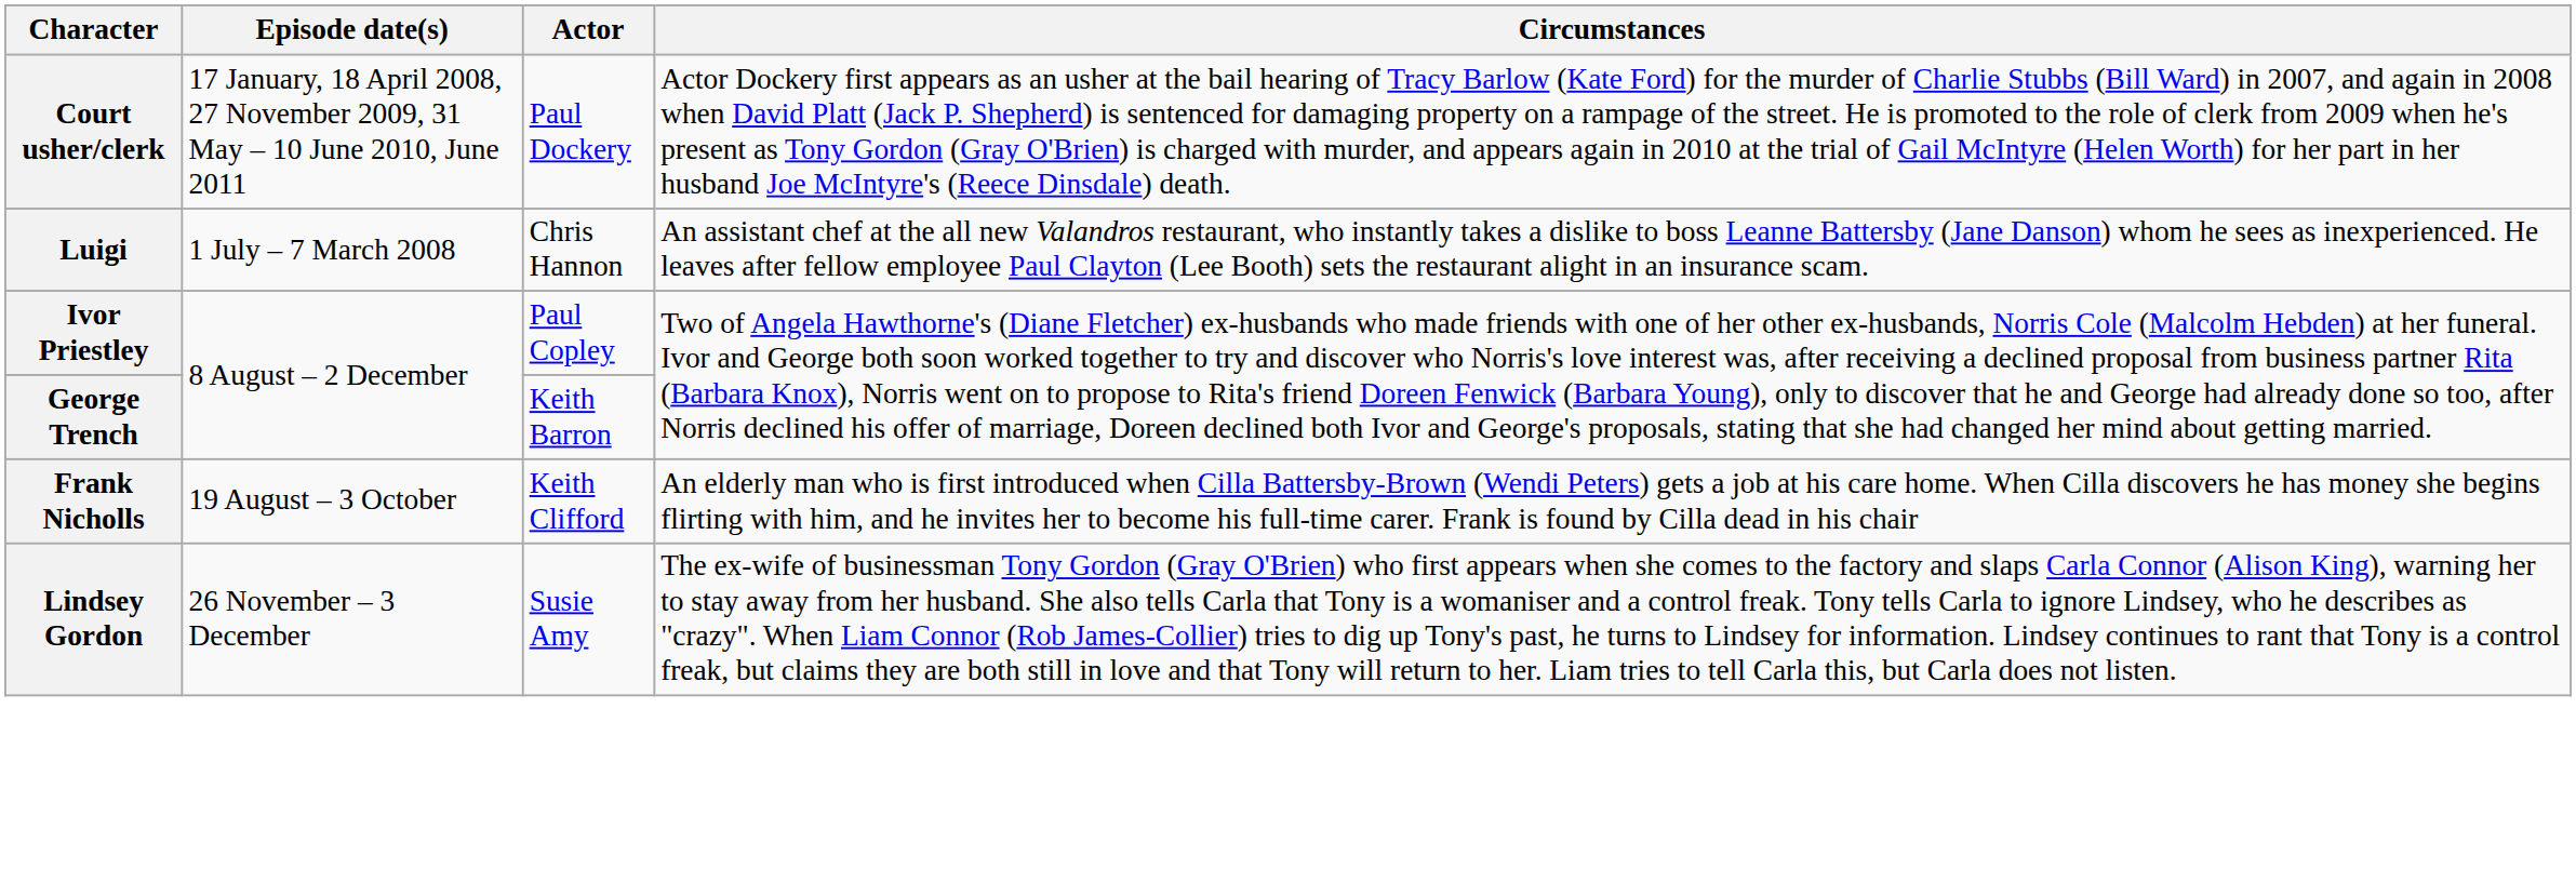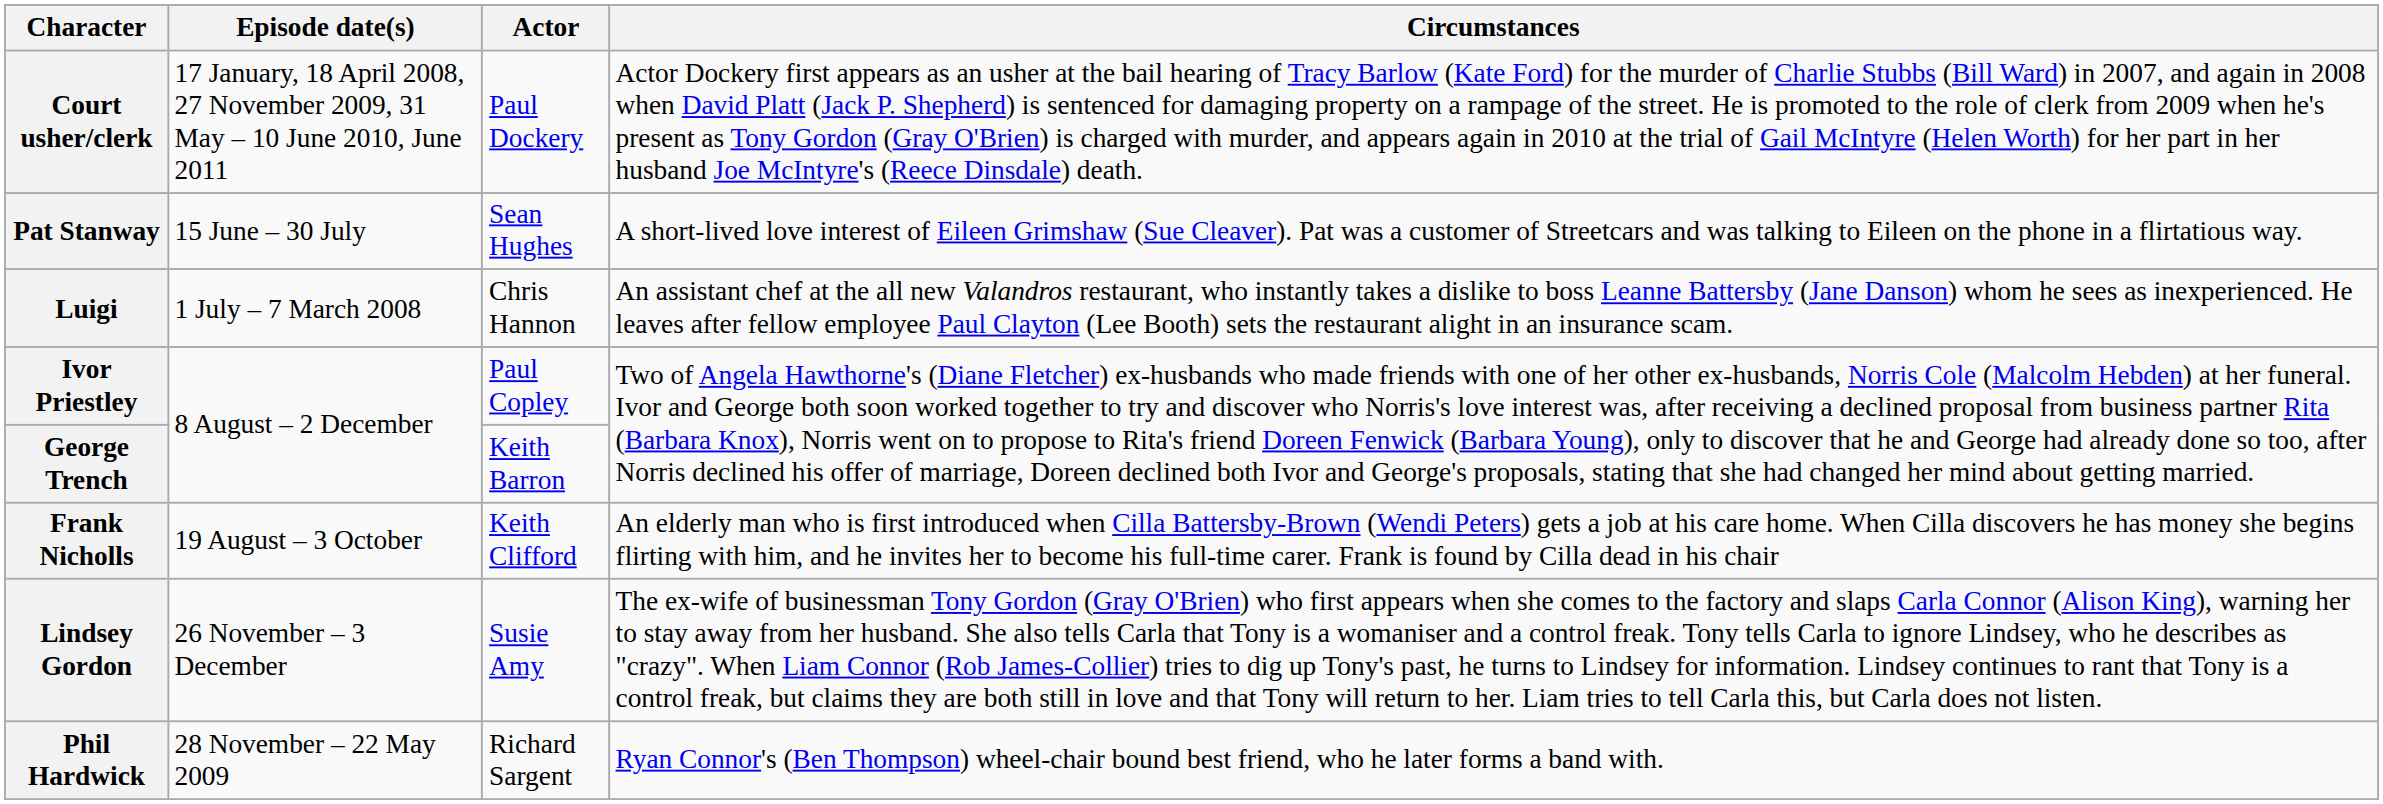+ row: Pat Stanway | 15 June – 30 July | Sean Hughes | A short-lived love interest of Eileen Grimshaw (Sue Cleaver). Pat was a customer of Streetcars and was talking to Eileen on the phone in a flirtatious way.
+ row: Phil Hardwick | 28 November – 22 May 2009 | Richard Sargent | Ryan Connor's (Ben Thompson) wheel-chair bound best friend, who he later forms a band with.
